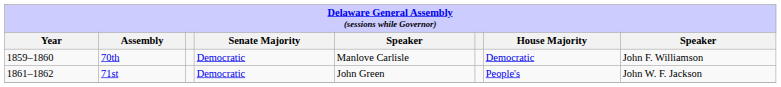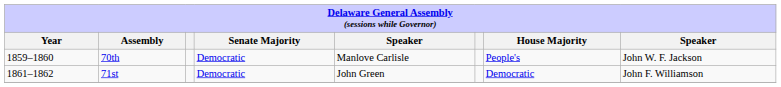70th | House Majority: Democratic -> People's
70th | column 8: John F. Williamson -> John W. F. Jackson
71st | House Majority: People's -> Democratic
71st | column 8: John W. F. Jackson -> John F. Williamson
